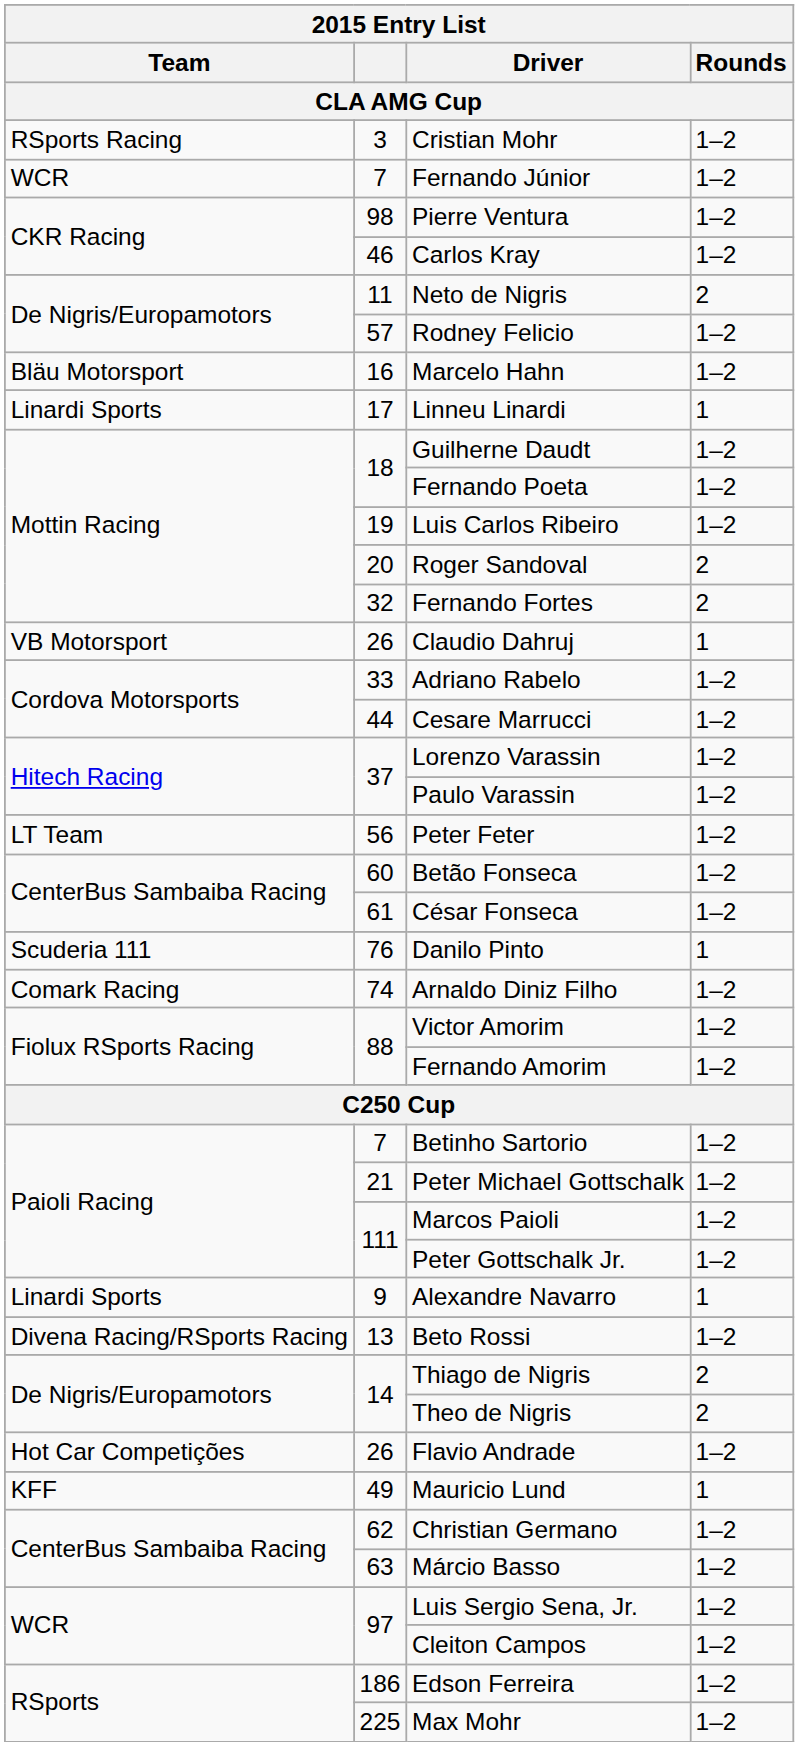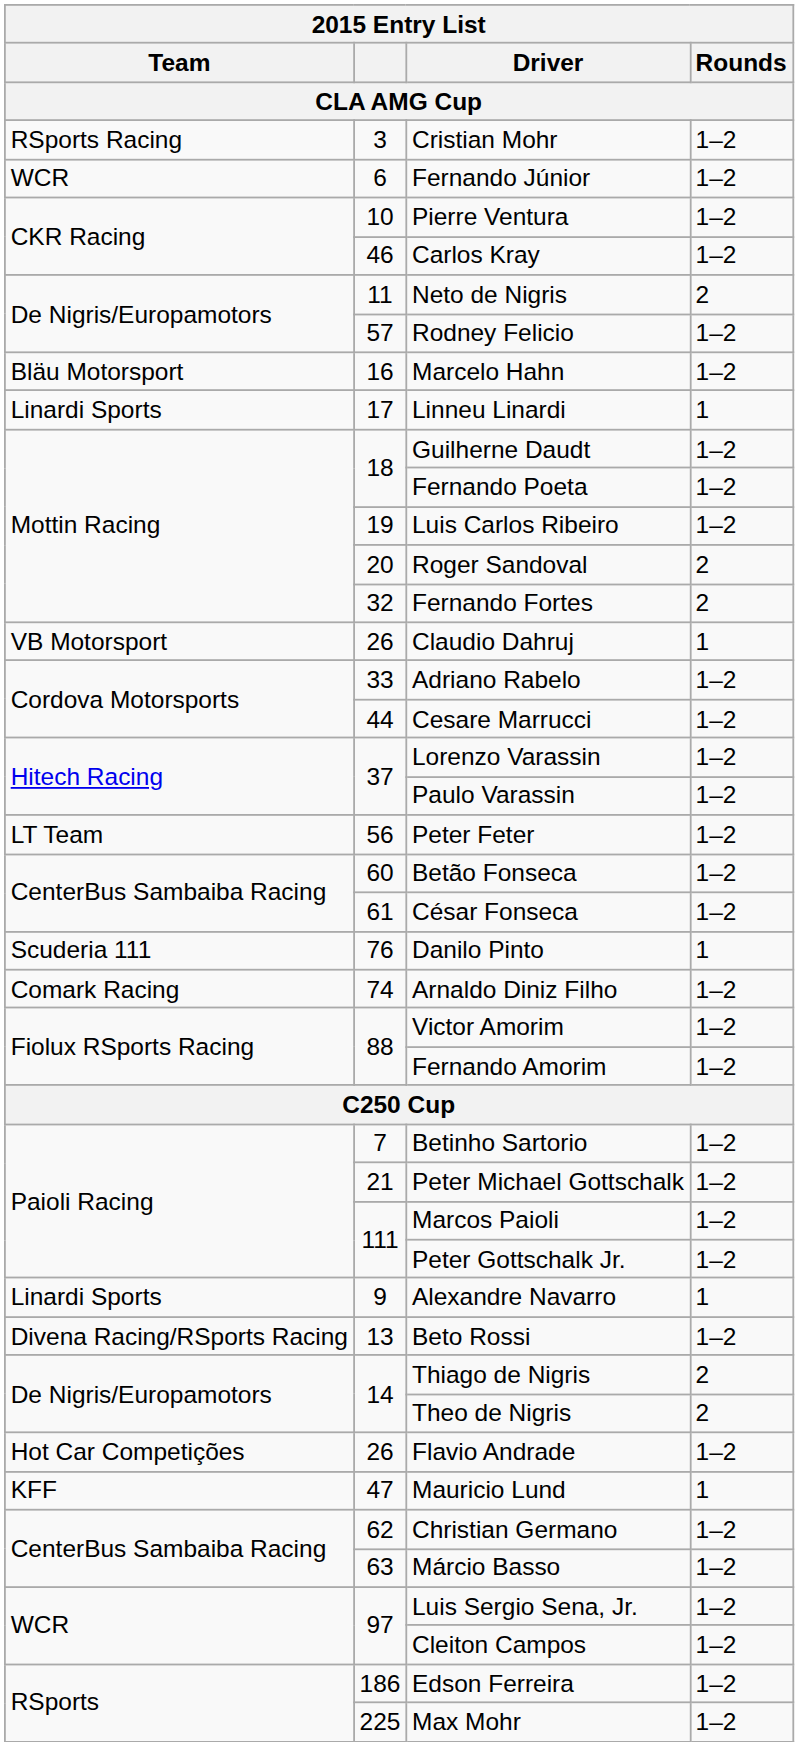Fernando Júnior | CLA AMG Cup: 7 -> 6
Pierre Ventura | CLA AMG Cup: 98 -> 10
Mauricio Lund | CLA AMG Cup: 49 -> 47
